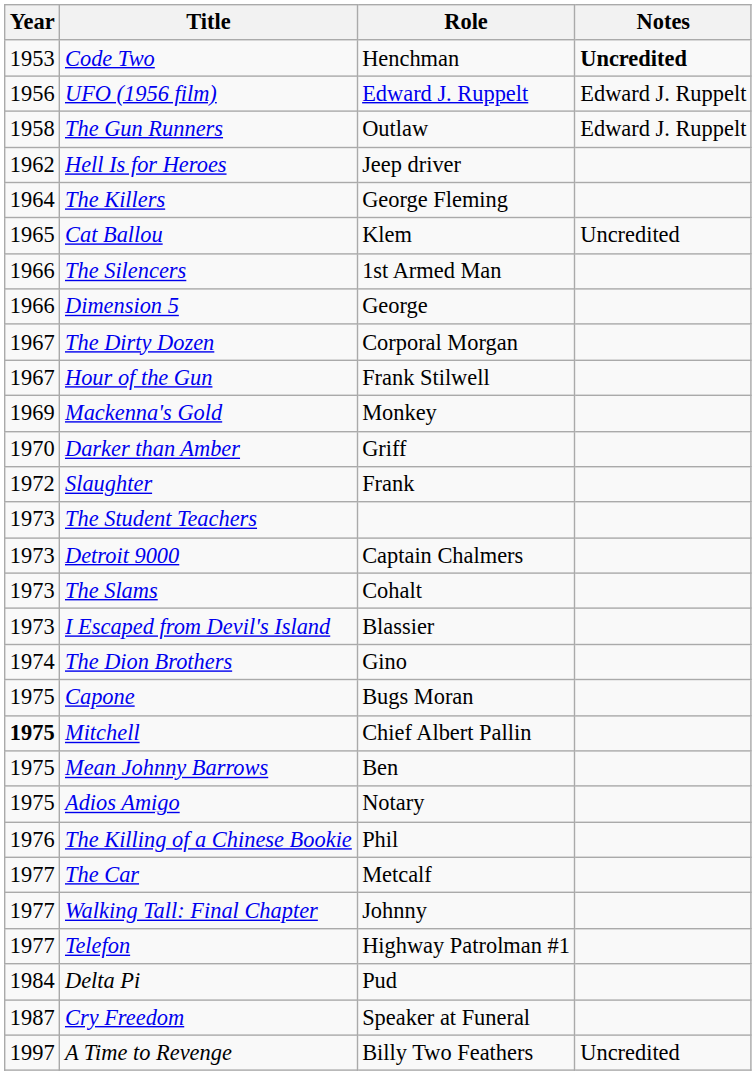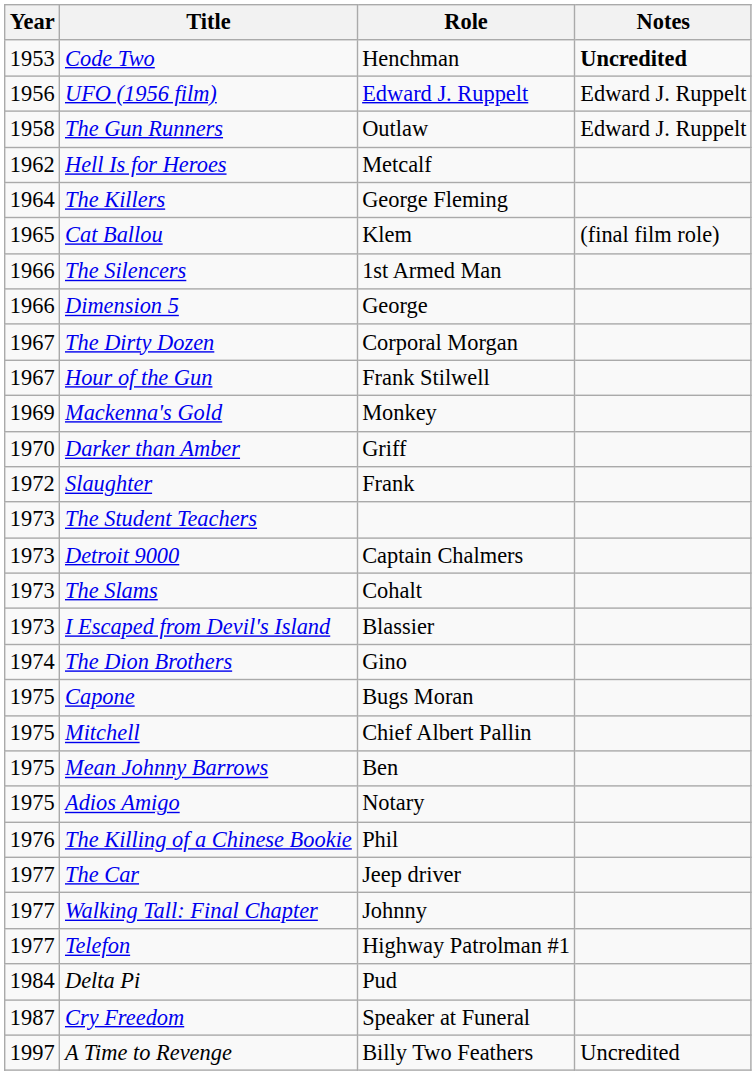Hell Is for Heroes | Role: Jeep driver -> Metcalf
Cat Ballou | Notes: Uncredited -> (final film role)
Mitchell | Year: bold -> normal
The Car | Role: Metcalf -> Jeep driver
